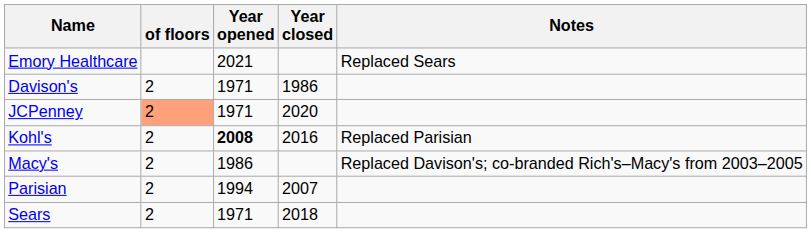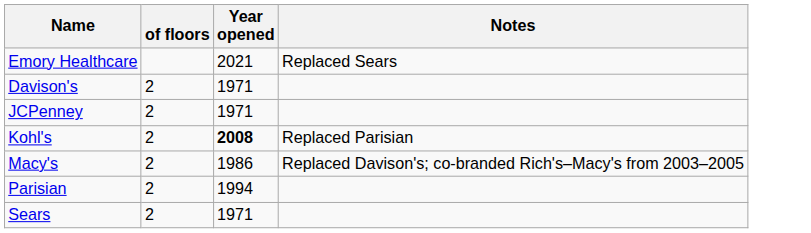- column: Year closed | 1986 | 2020 | 2016 | 2007 | 2018
JCPenney | of floors: lightsalmon background -> no background
